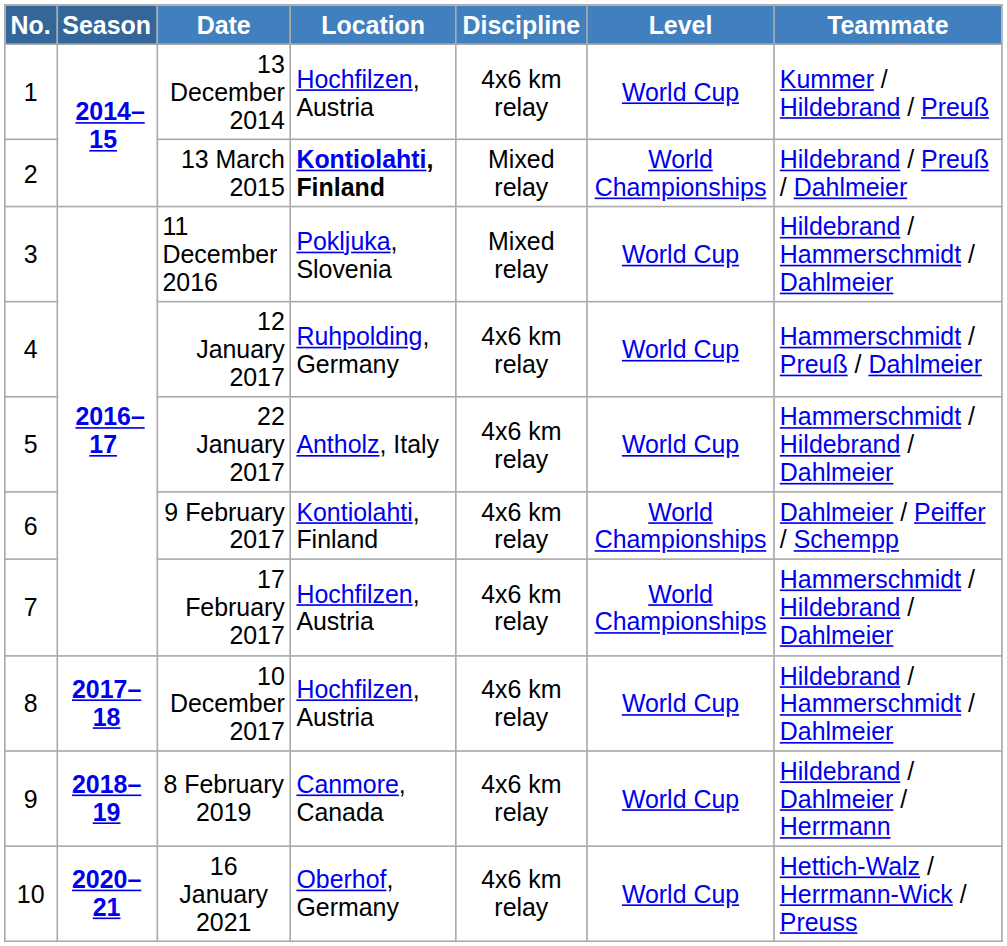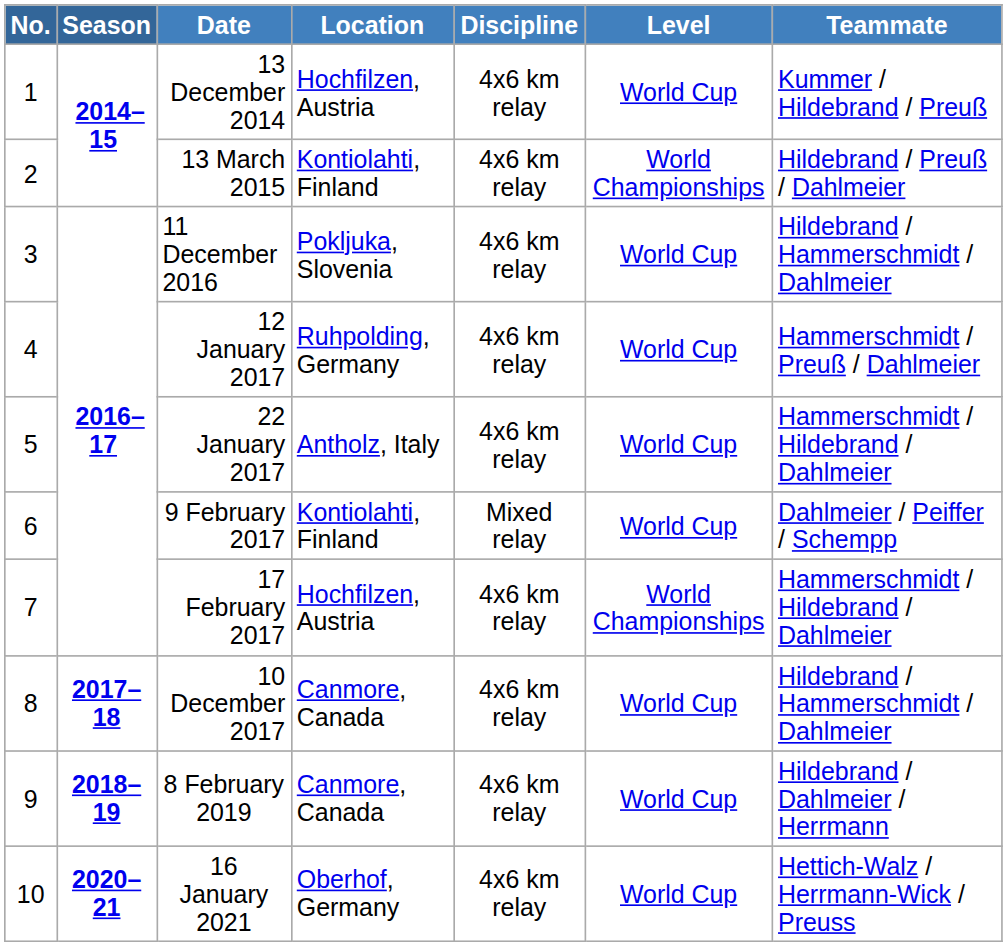13 March 2015 | Location: bold -> normal
13 March 2015 | Discipline: Mixed relay -> 4x6 km relay
11 December 2016 | Discipline: Mixed relay -> 4x6 km relay
9 February 2017 | Discipline: 4x6 km relay -> Mixed relay
9 February 2017 | Level: World Championships -> World Cup
10 December 2017 | Location: Hochfilzen, Austria -> Canmore, Canada
